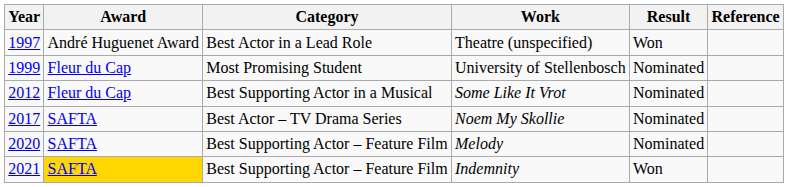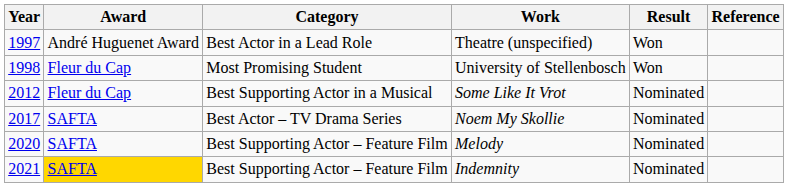University of Stellenbosch | Year: 1999 -> 1998
University of Stellenbosch | Result: Nominated -> Won
Indemnity | Result: Won -> Nominated
